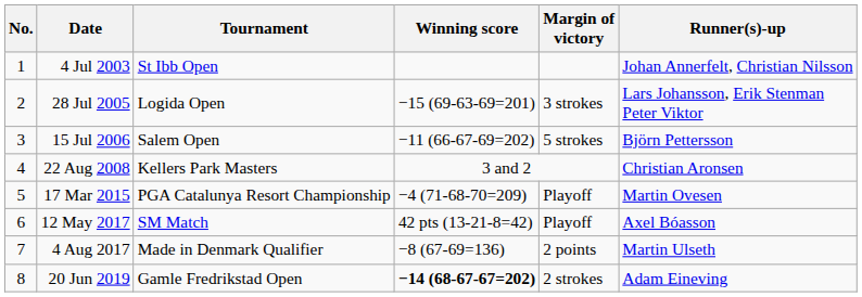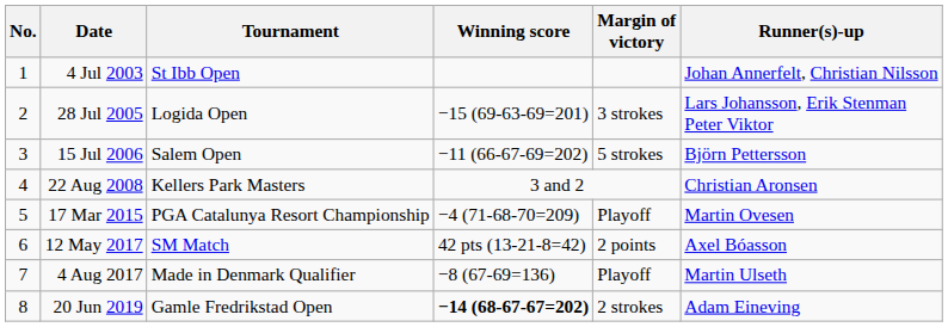12 May 2017 | Margin of victory: Playoff -> 2 points
4 Aug 2017 | Margin of victory: 2 points -> Playoff
